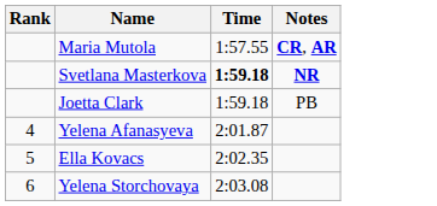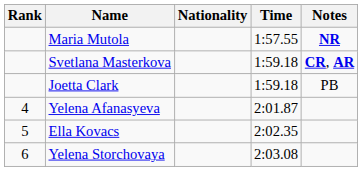+ column: Nationality
Maria Mutola | Notes: CR, AR -> NR
Svetlana Masterkova | Time: bold -> normal
Svetlana Masterkova | Notes: NR -> CR, AR
